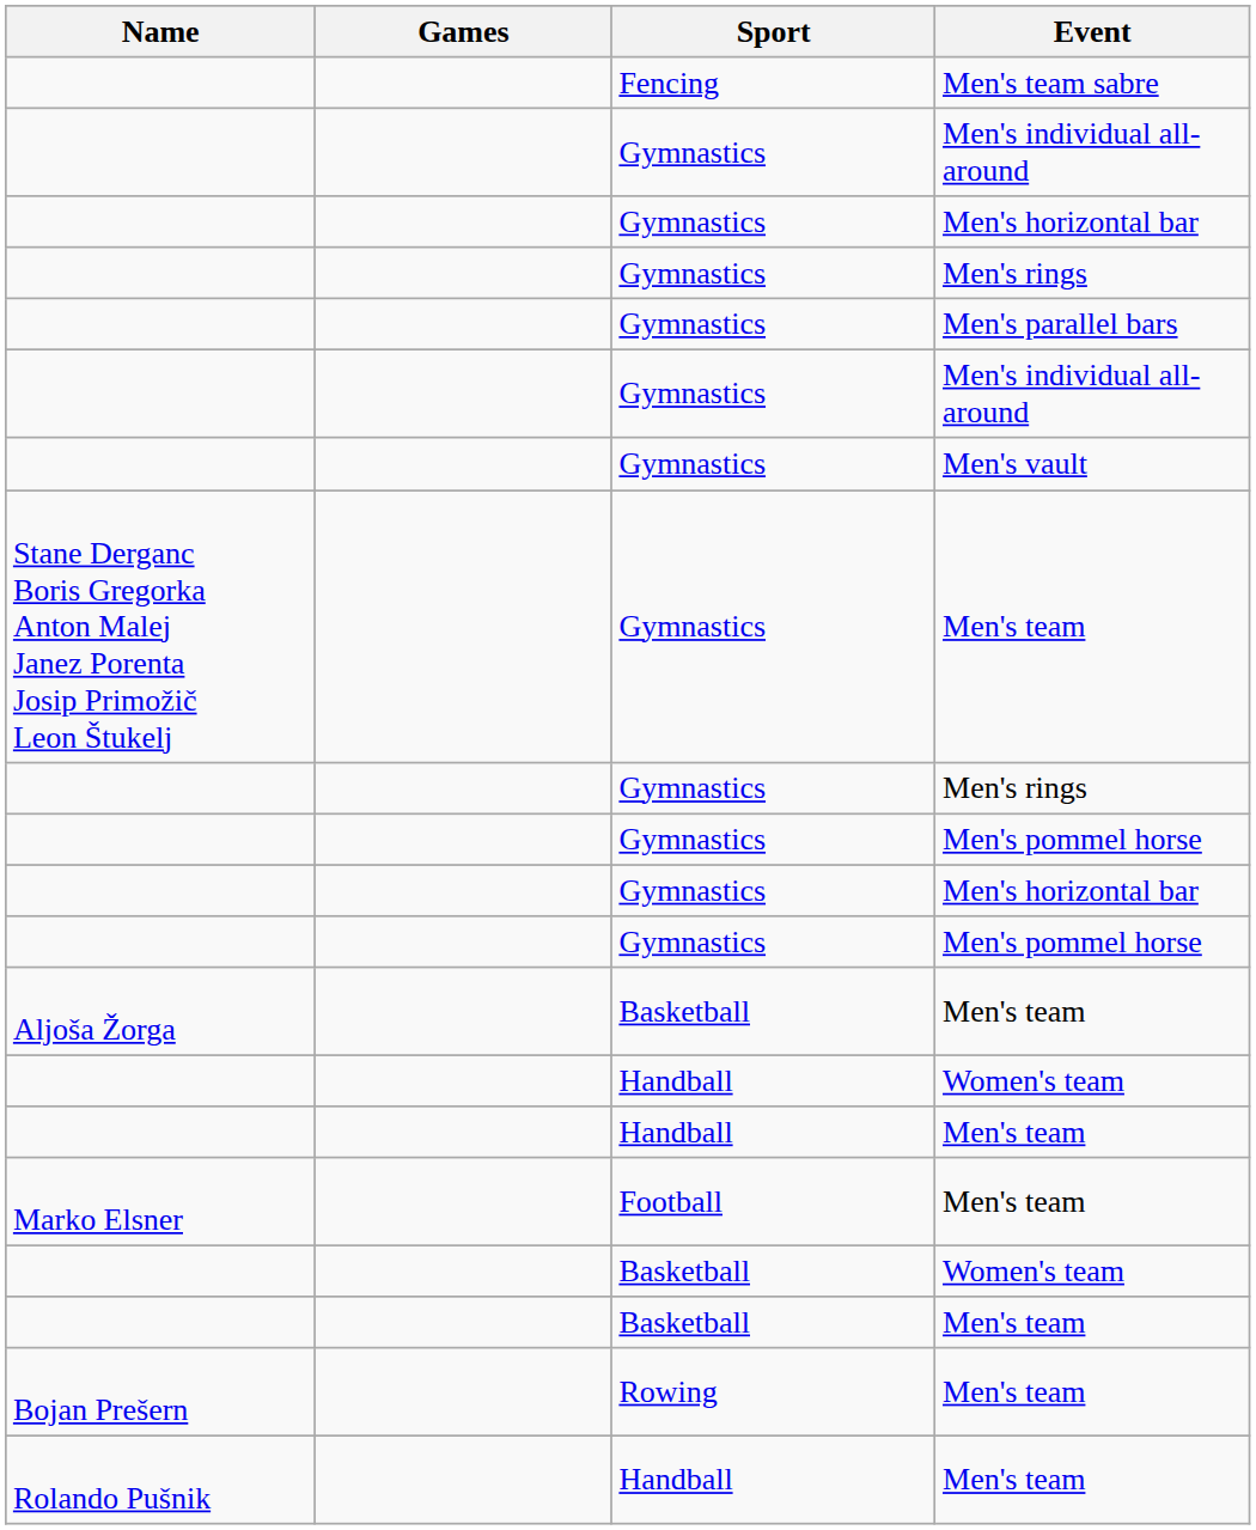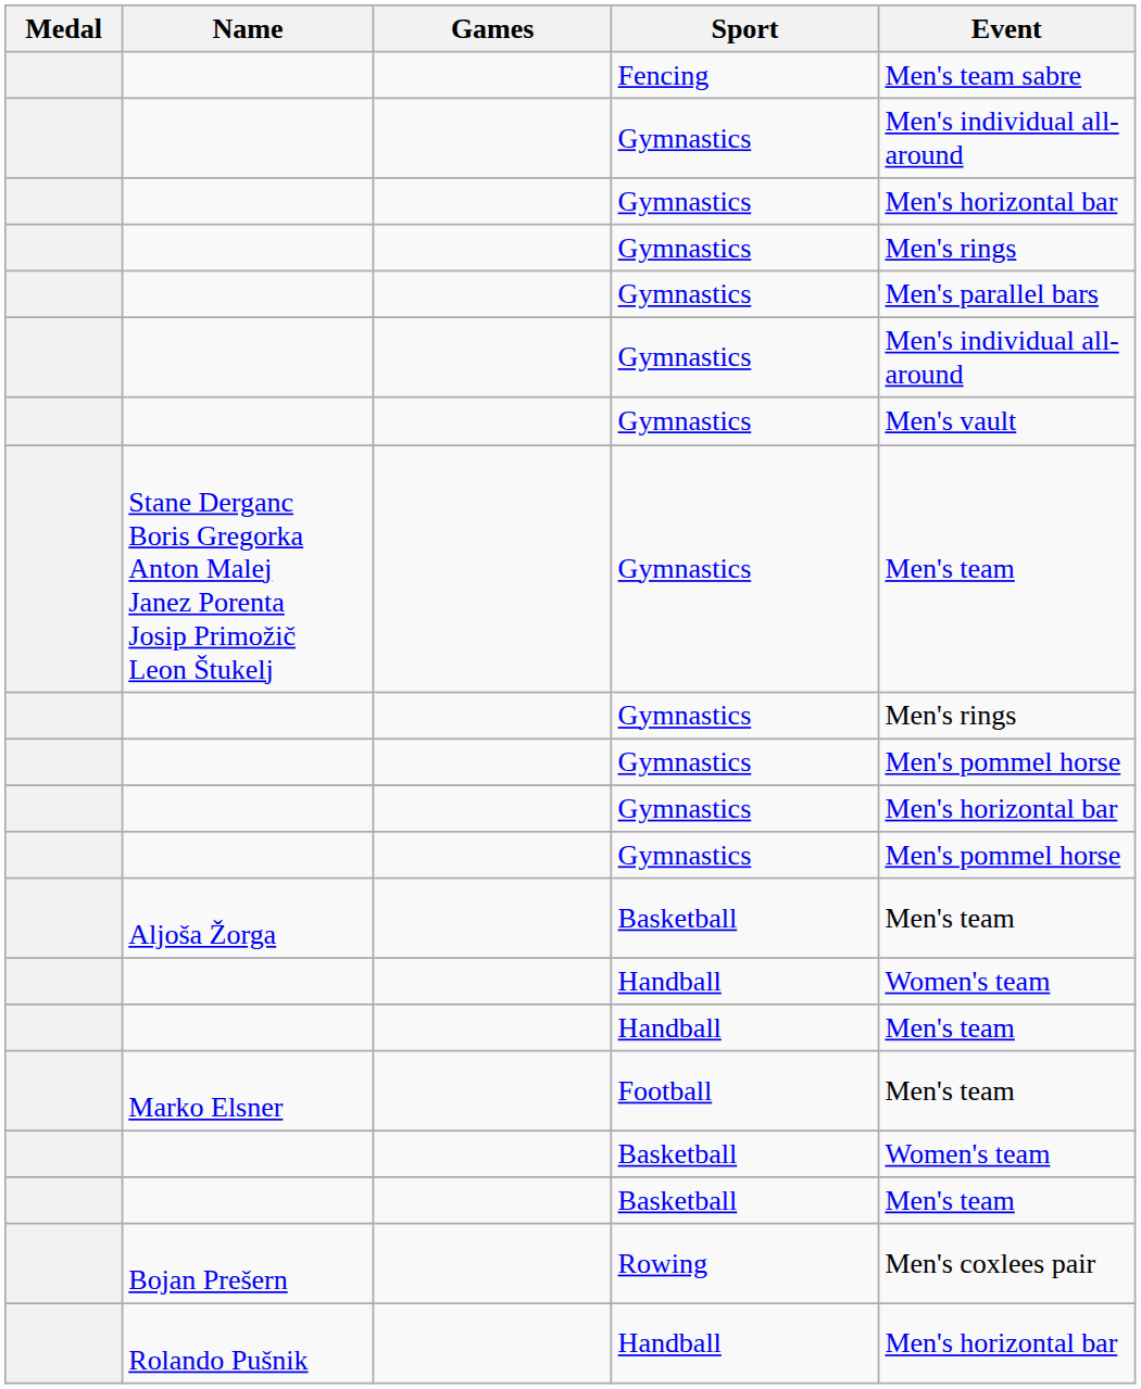+ column: Medal
Bojan Prešern | Event: Men's team -> Men's coxlees pair
Rolando Pušnik | Event: Men's team -> Men's horizontal bar
